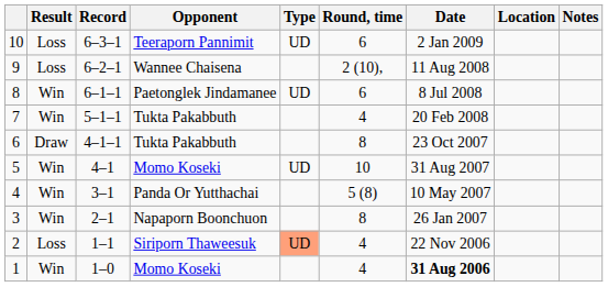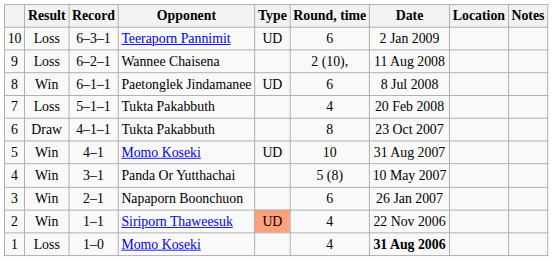7 | Result: Win -> Loss
3 | Round, time: 8 -> 6
2 | Result: Loss -> Win
1 | Result: Win -> Loss
